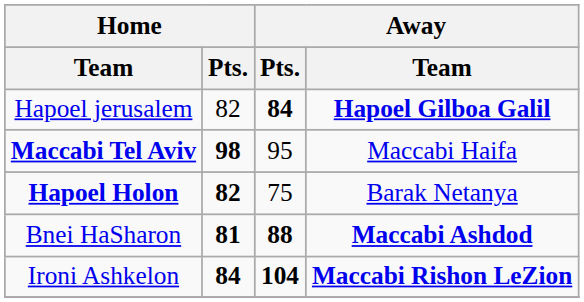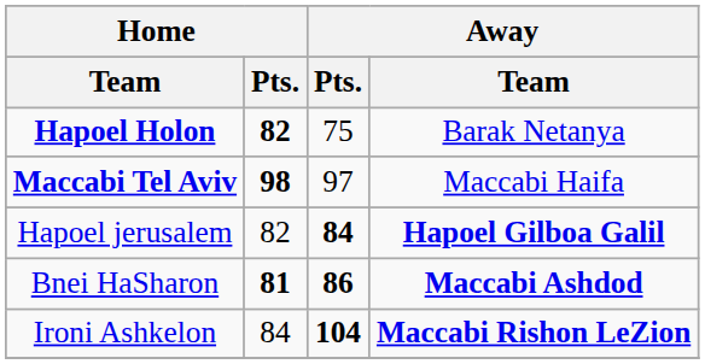rows swapped: Hapoel Holon <-> Hapoel jerusalem
Maccabi Tel Aviv | Away / Pts.: 95 -> 97
Bnei HaSharon | Away / Pts.: 88 -> 86
Ironi Ashkelon | Home / Pts.: bold -> normal
